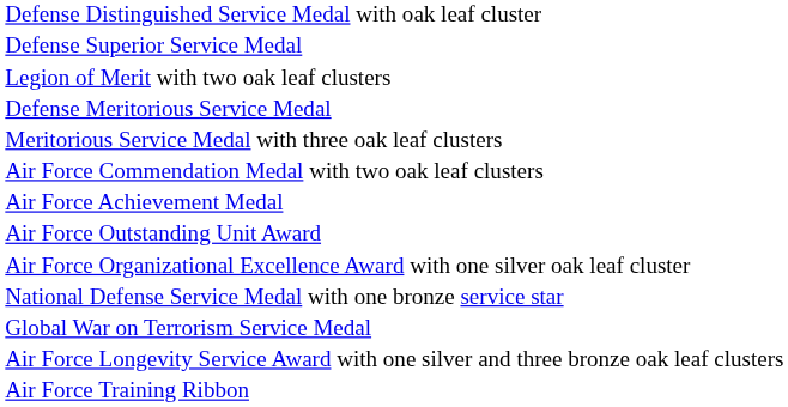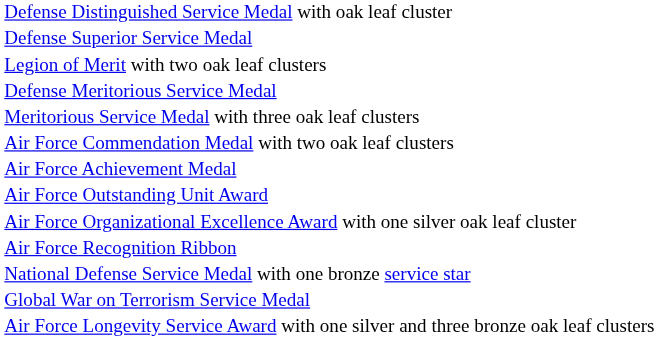+ row: Air Force Recognition Ribbon
- row: Air Force Training Ribbon
